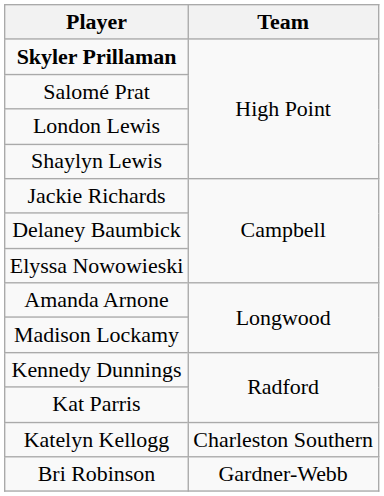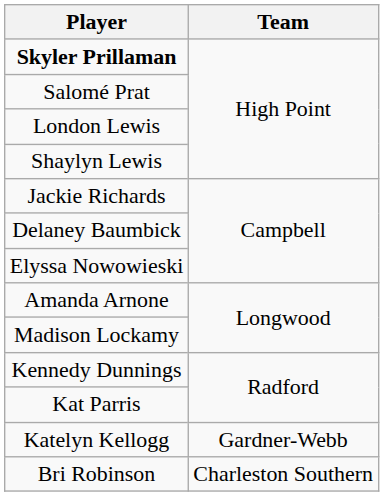Katelyn Kellogg | Team: Charleston Southern -> Gardner-Webb
Bri Robinson | Team: Gardner-Webb -> Charleston Southern
